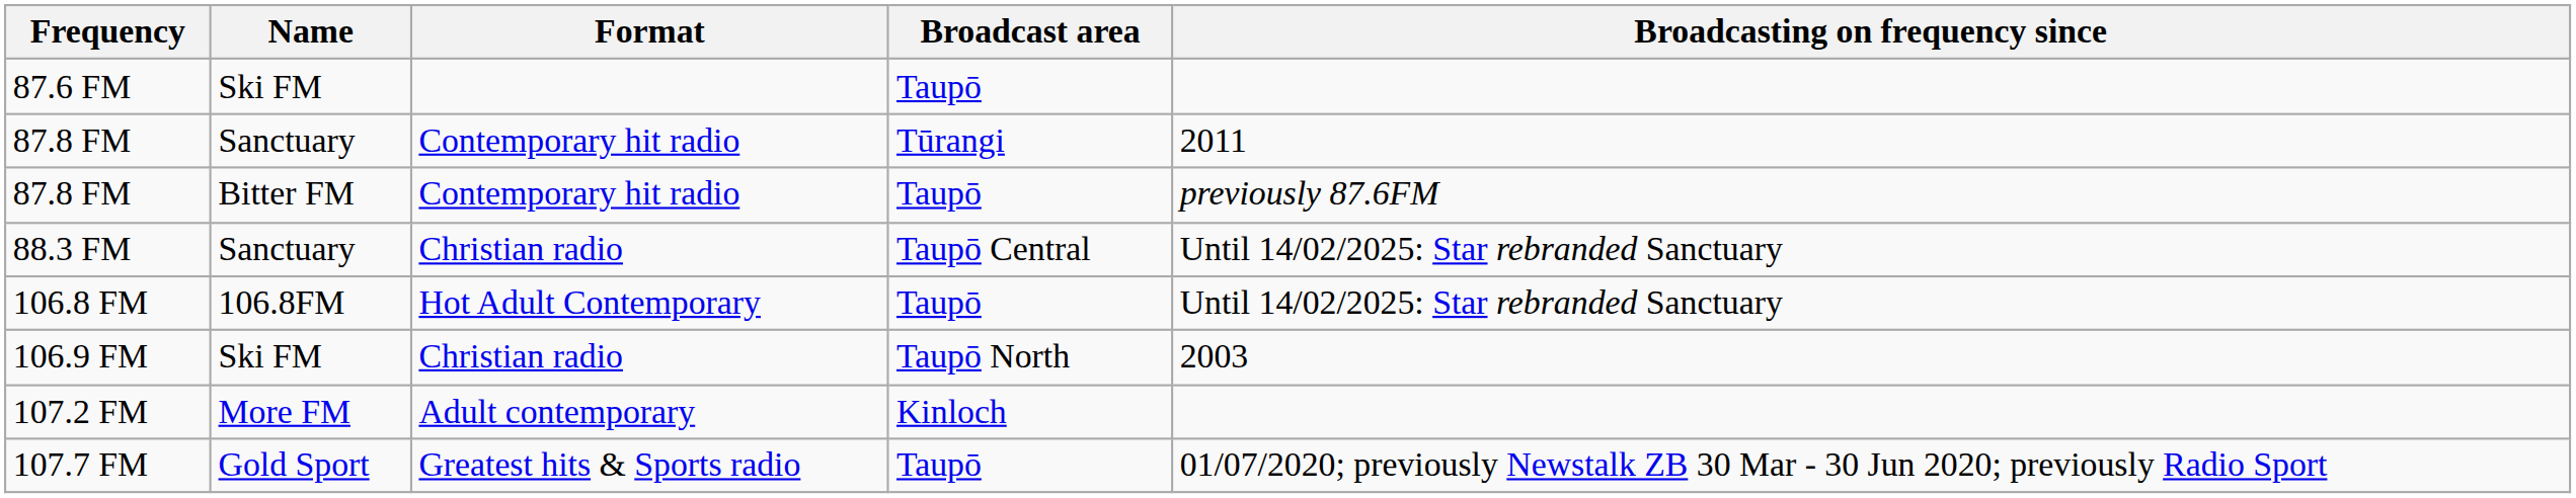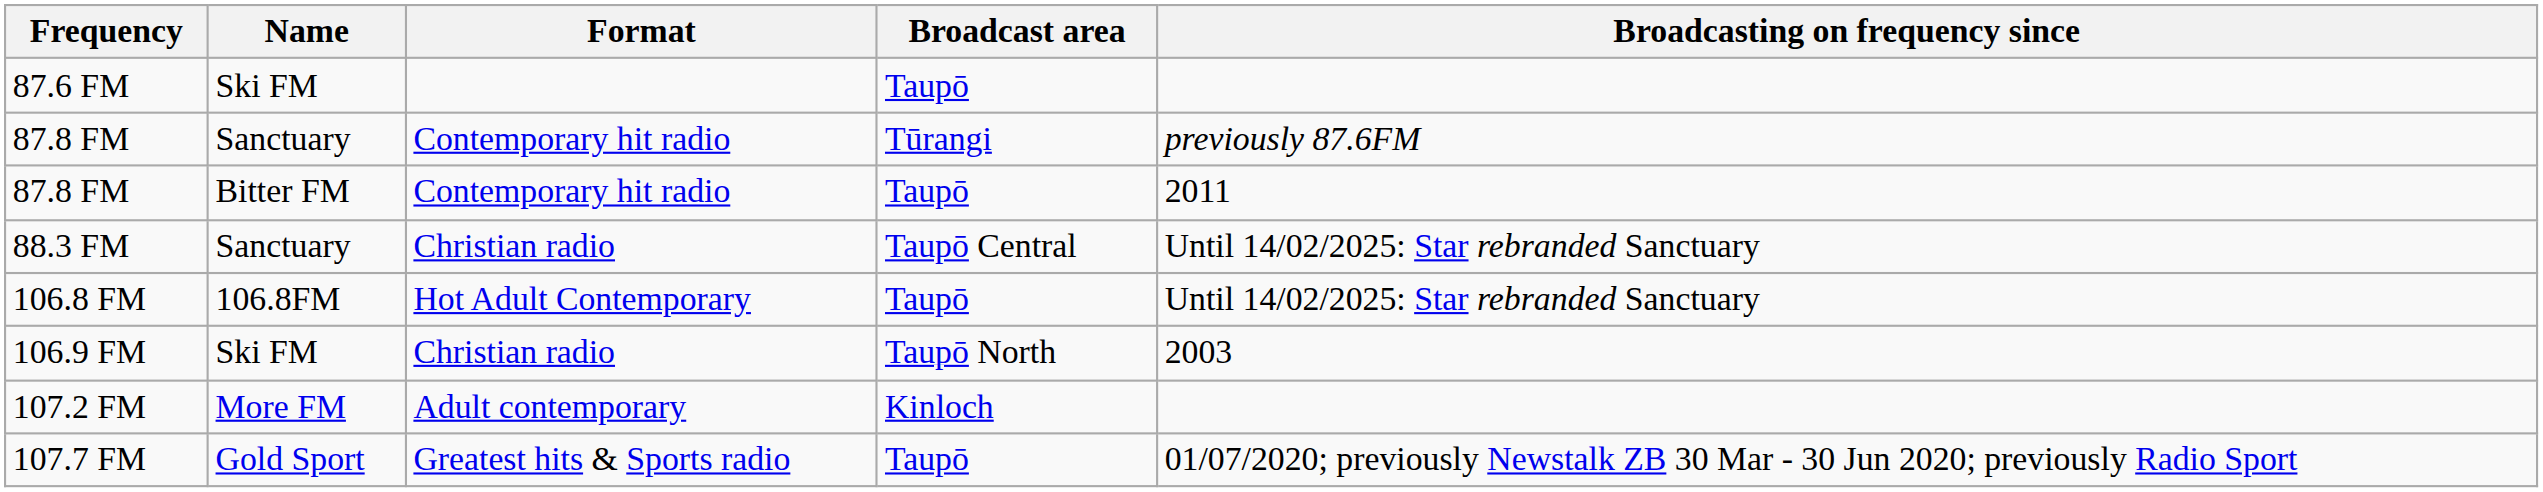87.8 FM / Tūrangi | Broadcasting on frequency since: 2011 -> previously 87.6FM
87.8 FM / Taupō | Broadcasting on frequency since: previously 87.6FM -> 2011
